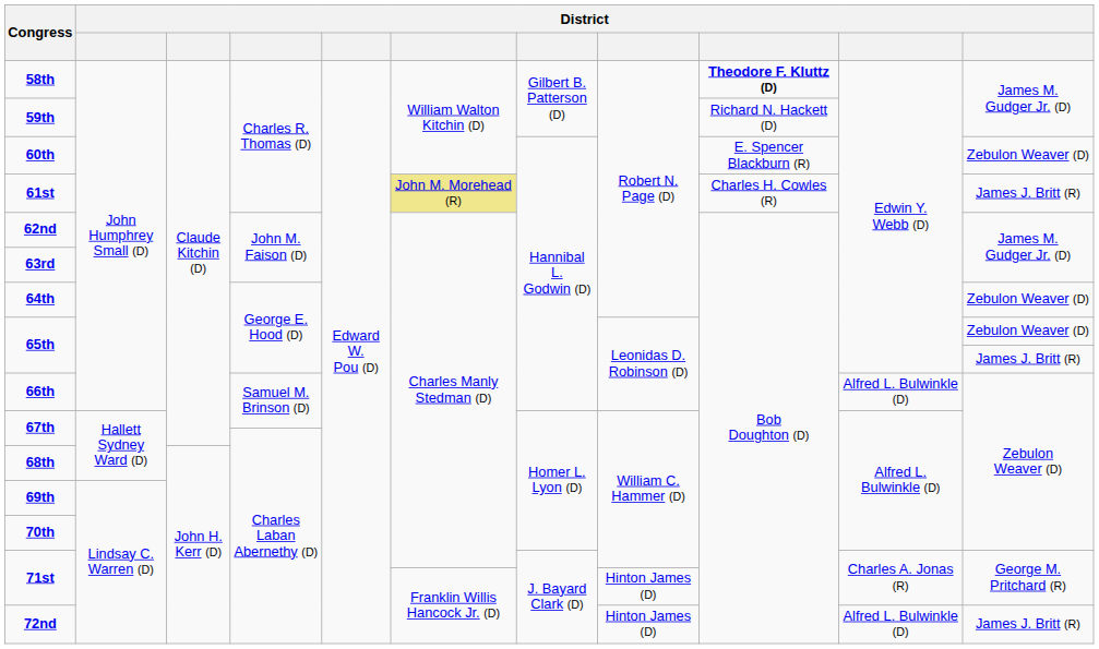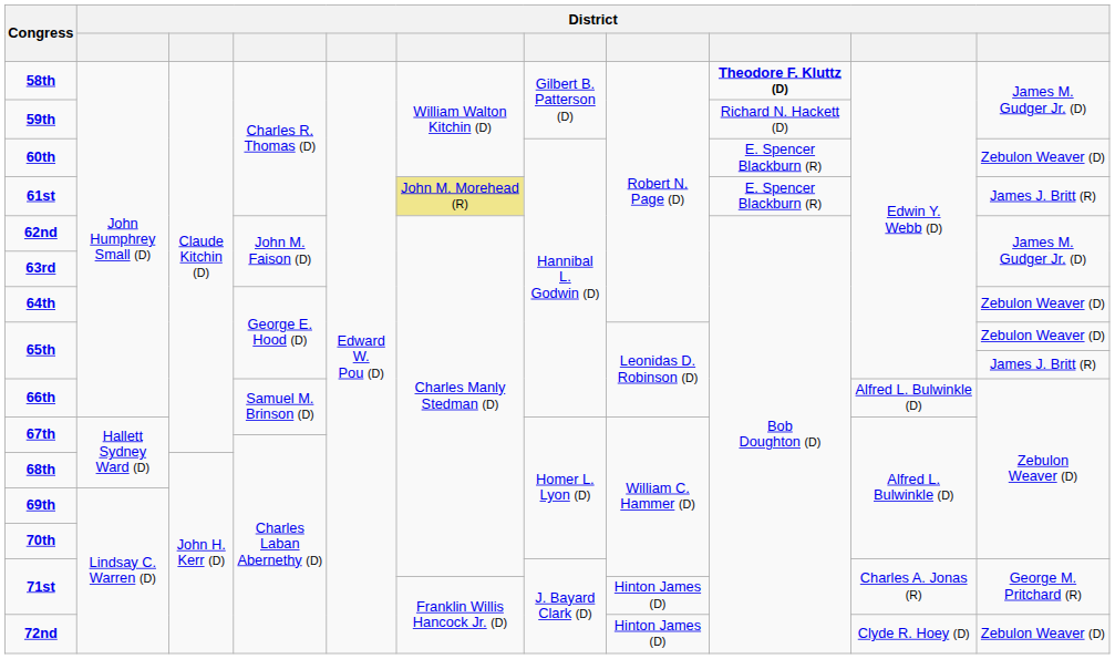61st | column 9: Charles H. Cowles (R) -> E. Spencer Blackburn (R)
72nd | column 10: Alfred L. Bulwinkle (D) -> Clyde R. Hoey (D)
72nd | column 11: James J. Britt (R) -> Zebulon Weaver (D)
